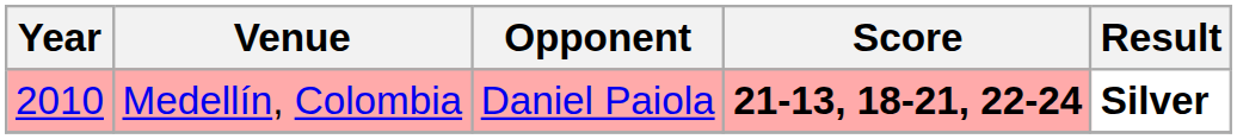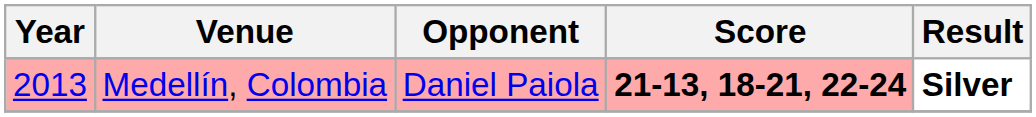Medellín, Colombia | Year: 2010 -> 2013
